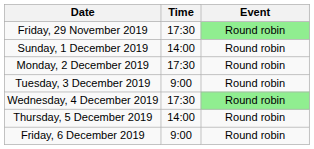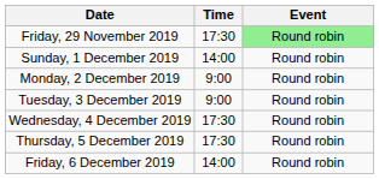Monday, 2 December 2019 | Time: 17:30 -> 9:00
Wednesday, 4 December 2019 | Event: lightgreen background -> no background
Thursday, 5 December 2019 | Time: 14:00 -> 17:30
Friday, 6 December 2019 | Time: 9:00 -> 14:00
